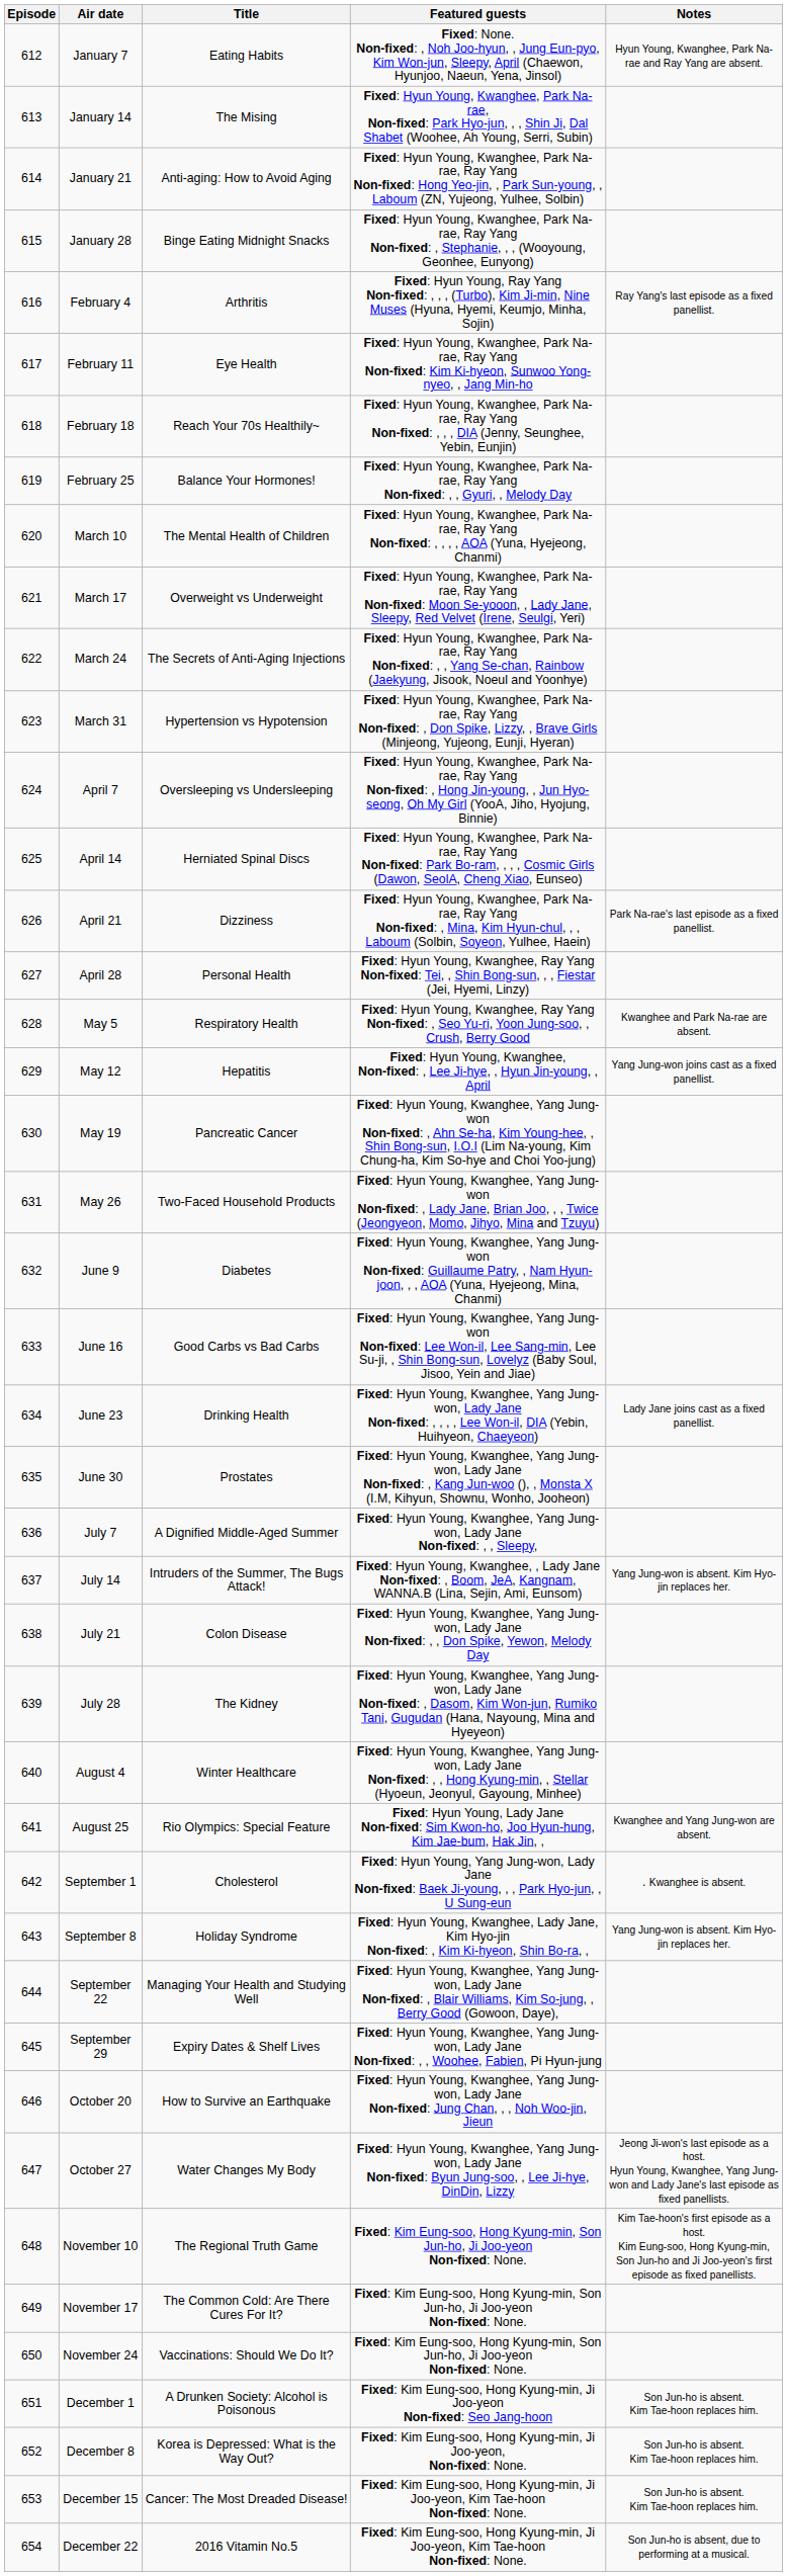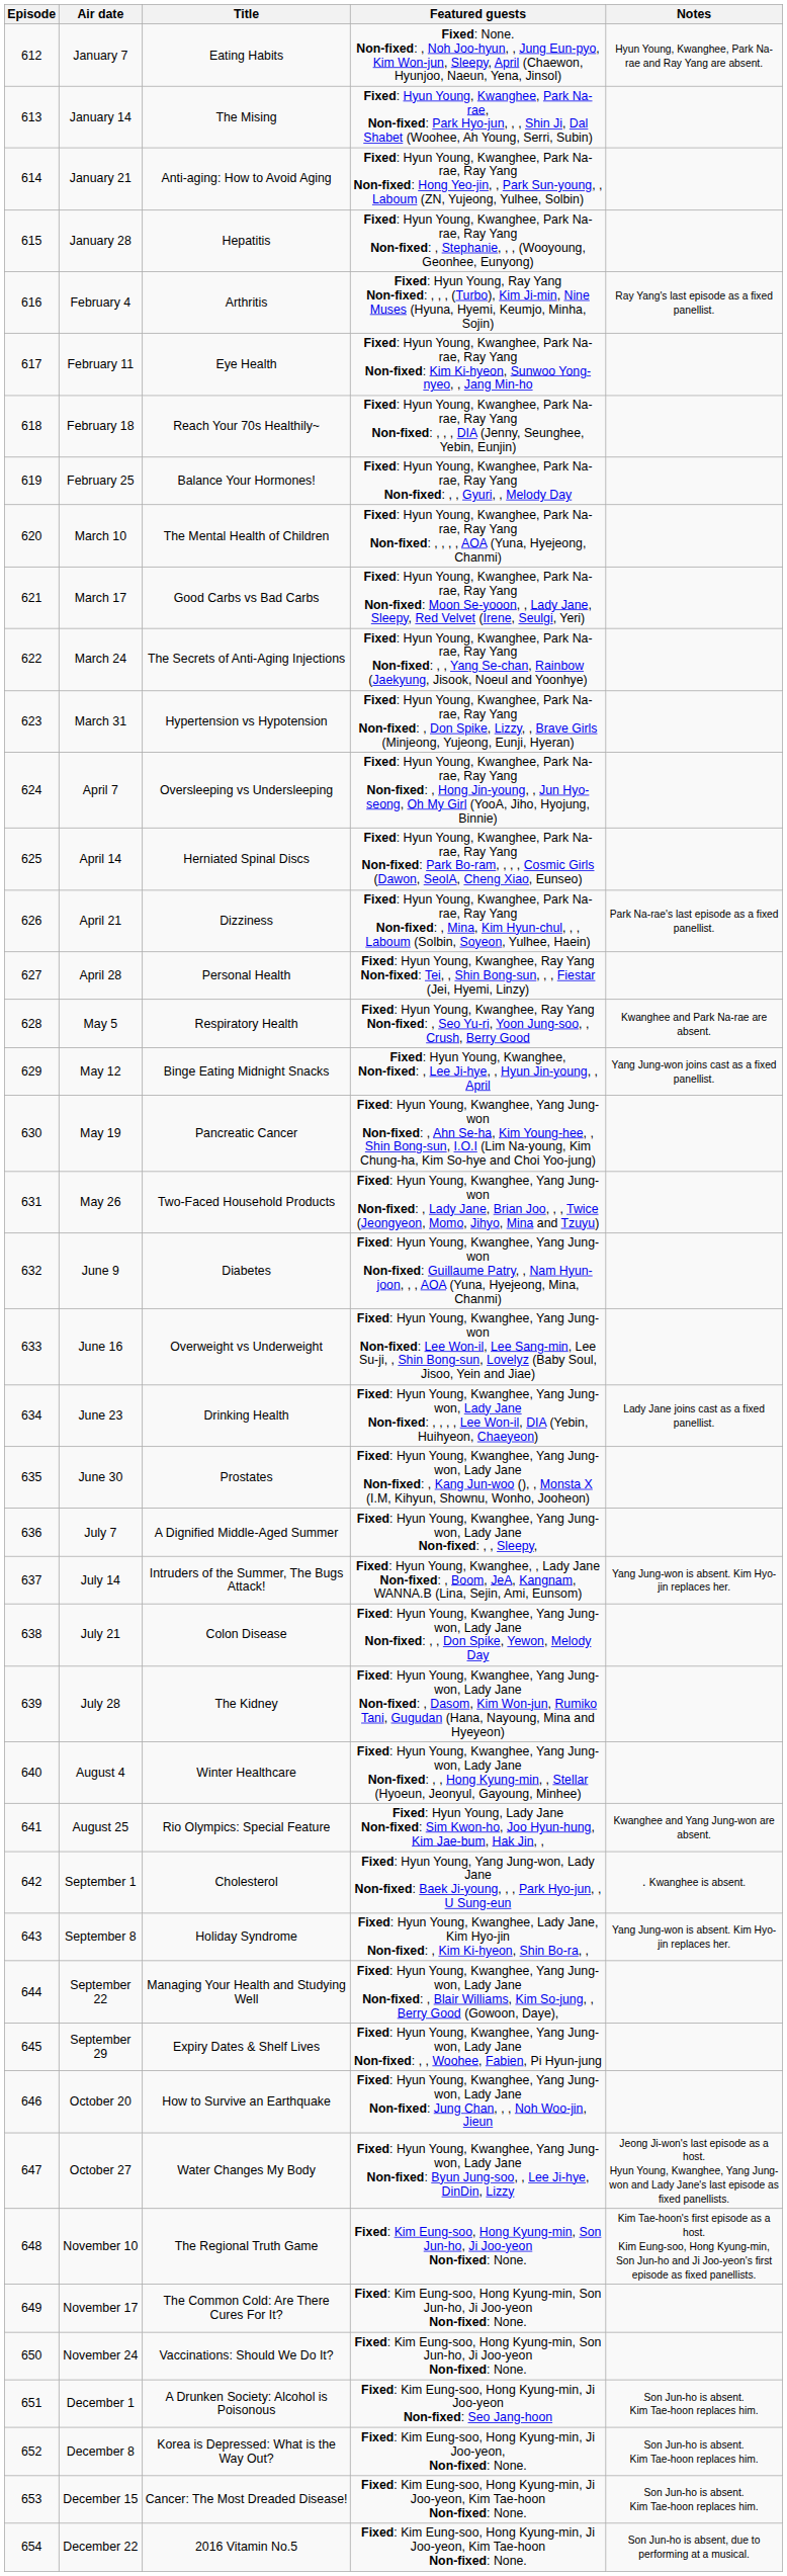January 28 | Title: Binge Eating Midnight Snacks -> Hepatitis
March 17 | Title: Overweight vs Underweight -> Good Carbs vs Bad Carbs
May 12 | Title: Hepatitis -> Binge Eating Midnight Snacks
June 16 | Title: Good Carbs vs Bad Carbs -> Overweight vs Underweight
